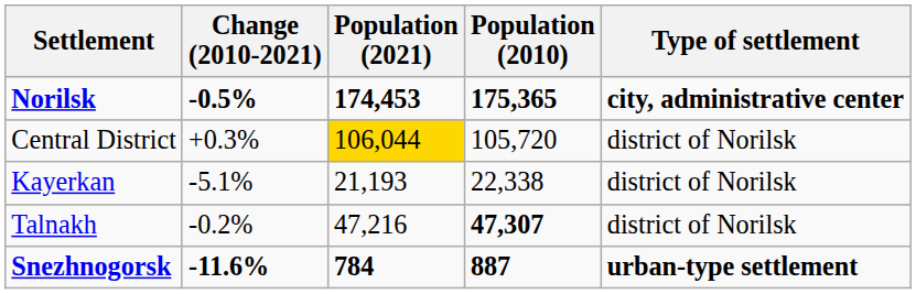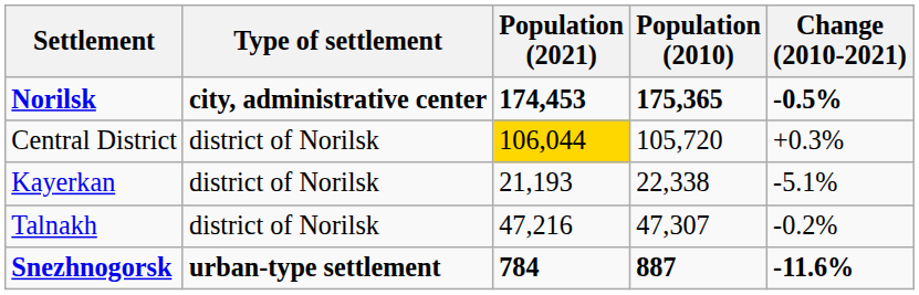columns swapped: Type of settlement <-> Change (2010-2021)
Talnakh | Population (2010): bold -> normal
